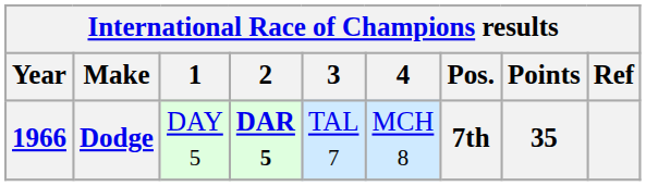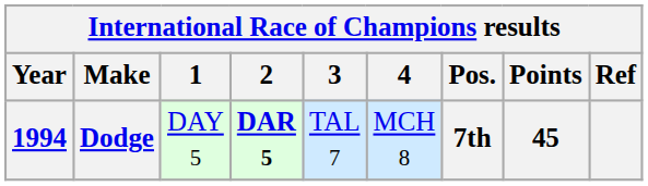Dodge | Year: 1966 -> 1994
Dodge | Points: 35 -> 45
